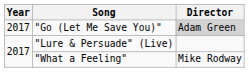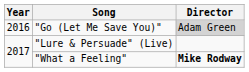"Go (Let Me Save You)" | Year: 2017 -> 2016
"What a Feeling" | Director: normal -> bold
